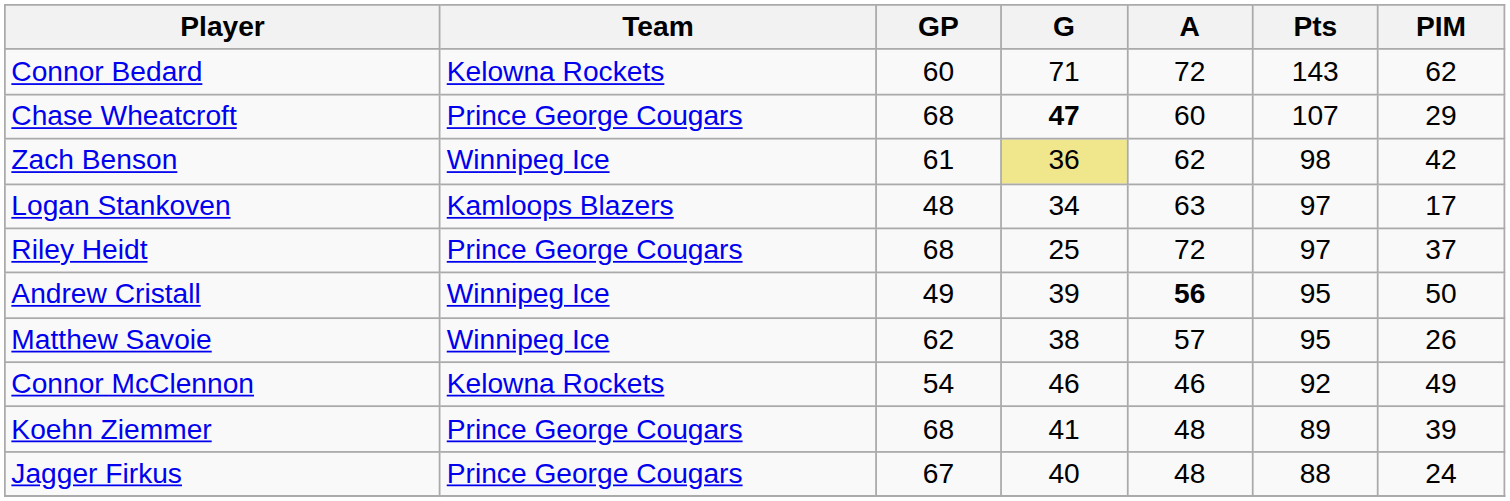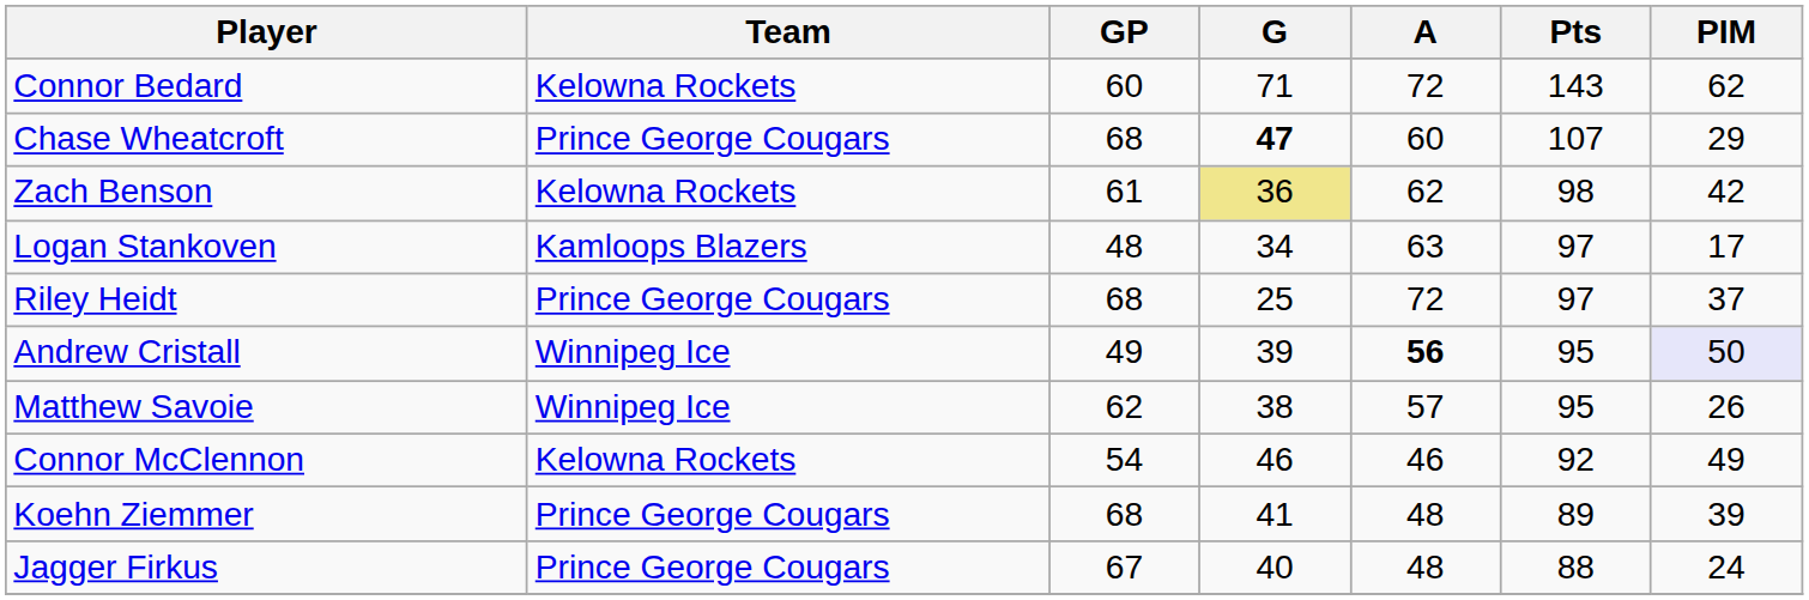Zach Benson | Team: Winnipeg Ice -> Kelowna Rockets
Andrew Cristall | PIM: no background -> lavender background
